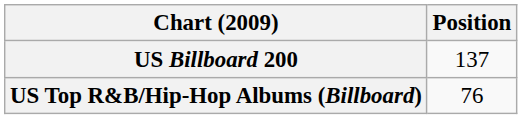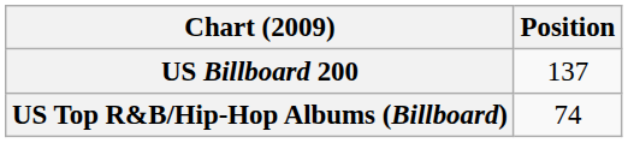US Top R&B/Hip-Hop Albums (Billboard) | Position: 76 -> 74
